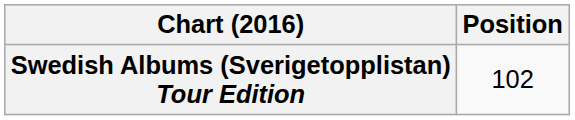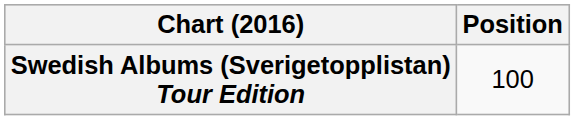Swedish Albums (Sverigetopplistan) Tour Edition | Position: 102 -> 100
